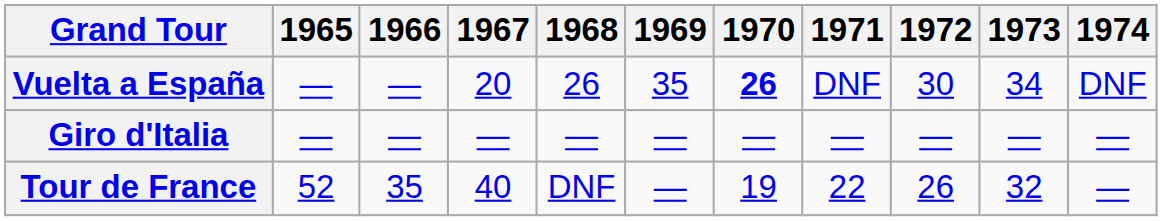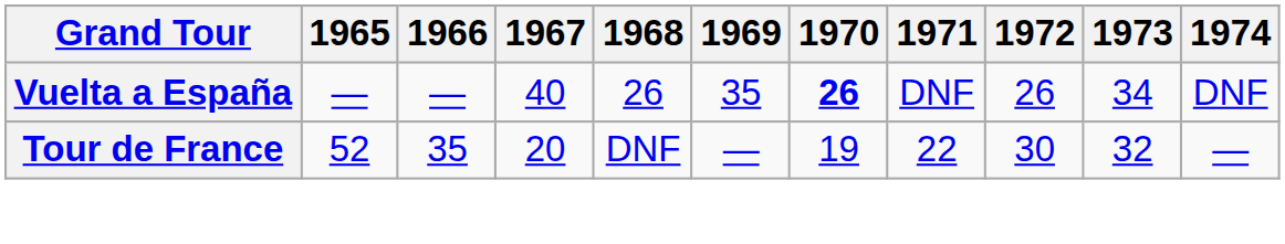Vuelta a España | 1967: 20 -> 40
Vuelta a España | 1972: 30 -> 26
- row: Giro d'Italia | — | — | — | — | — | — | — | — | — | —
Tour de France | 1967: 40 -> 20
Tour de France | 1972: 26 -> 30
